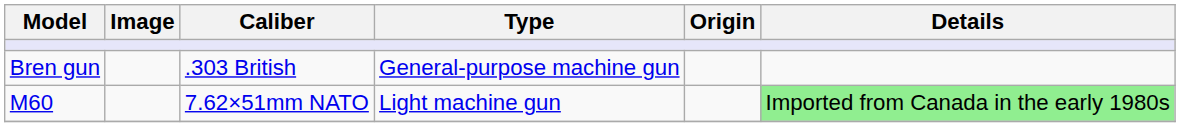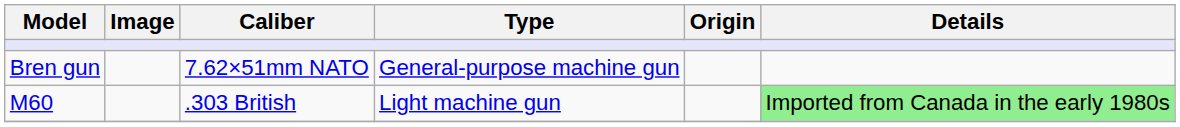Bren gun | Caliber: .303 British -> 7.62×51mm NATO
M60 | Caliber: 7.62×51mm NATO -> .303 British
